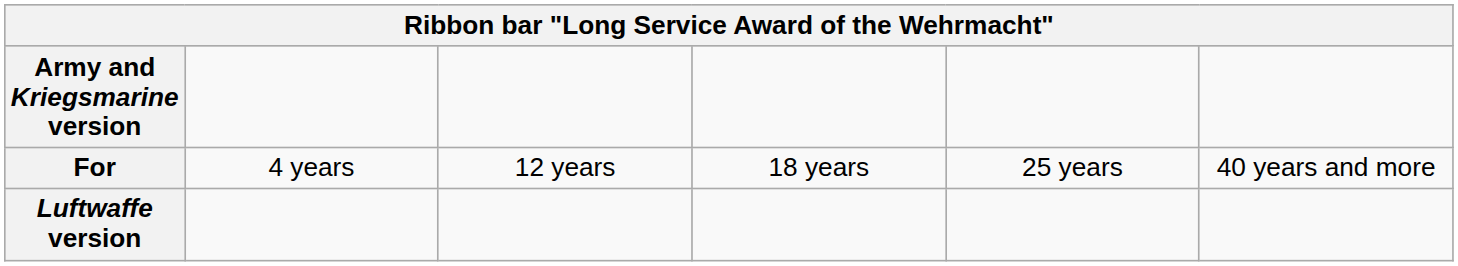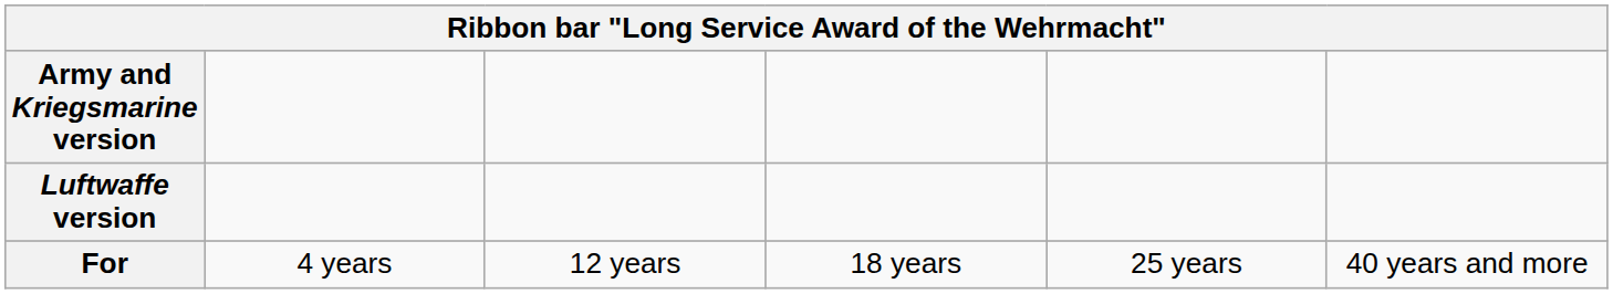rows swapped: Luftwaffe version <-> For
